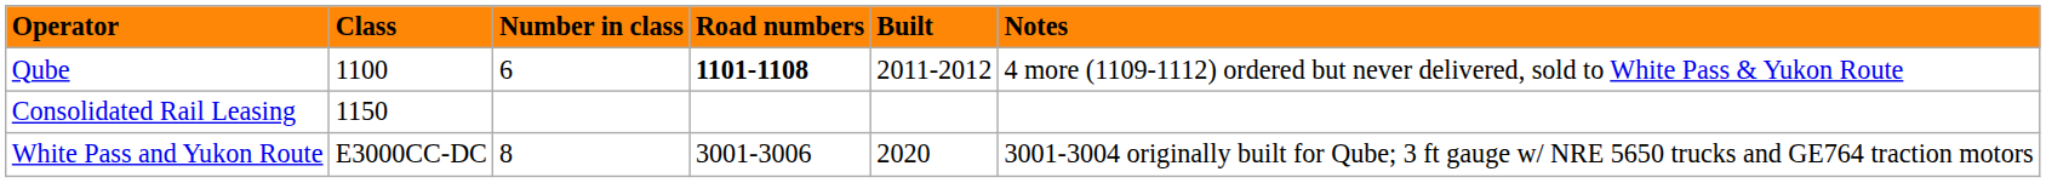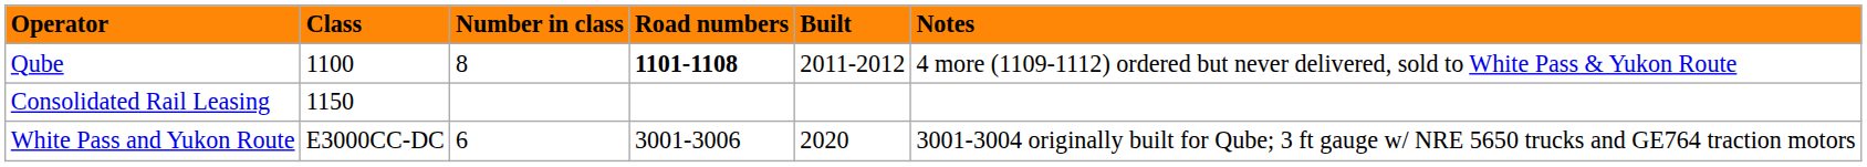Qube | Number in class: 6 -> 8
White Pass and Yukon Route | Number in class: 8 -> 6
